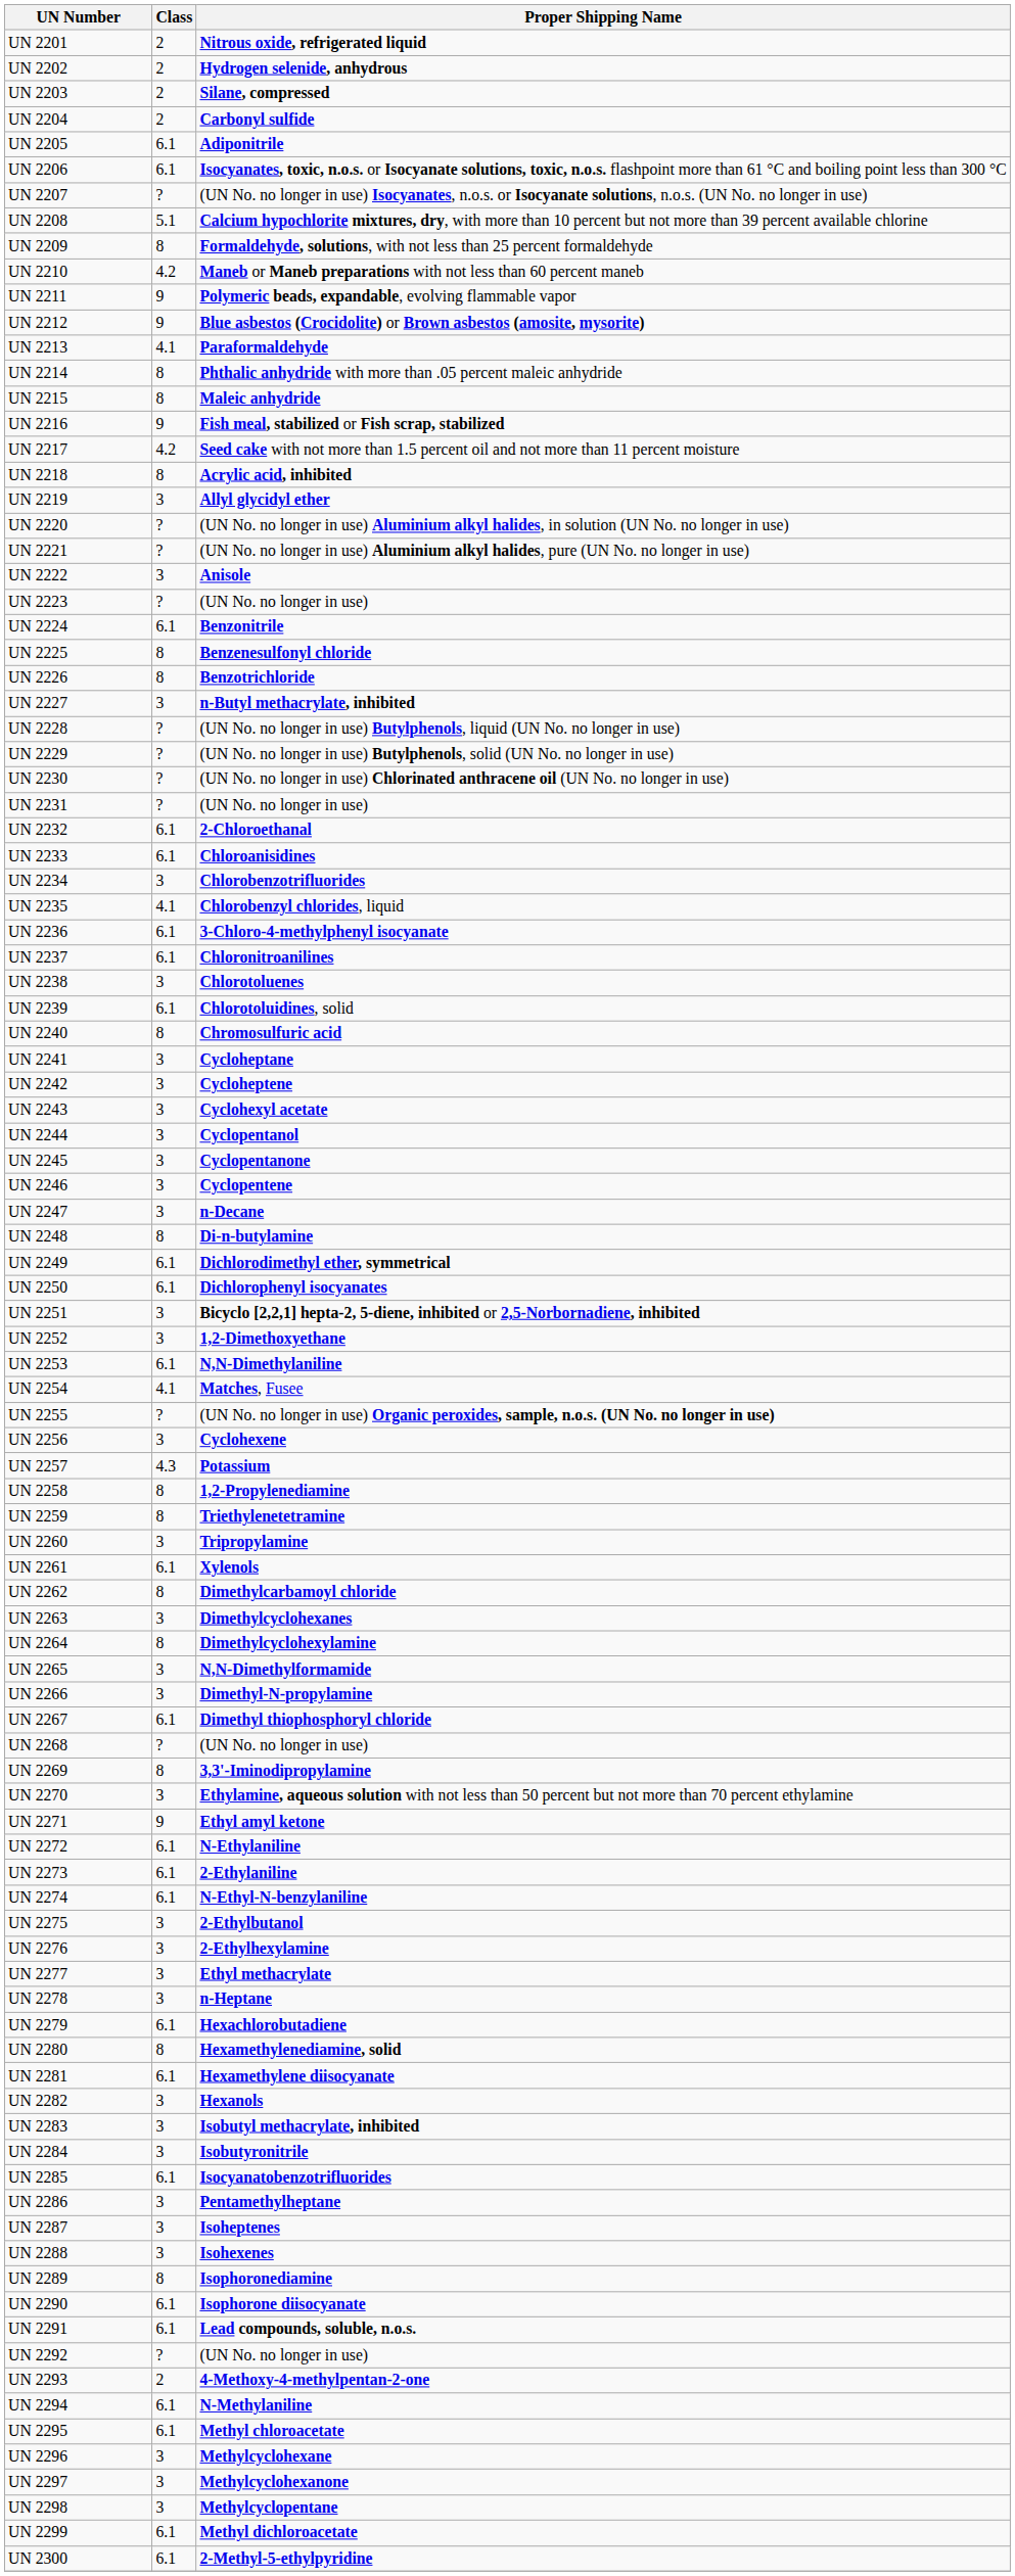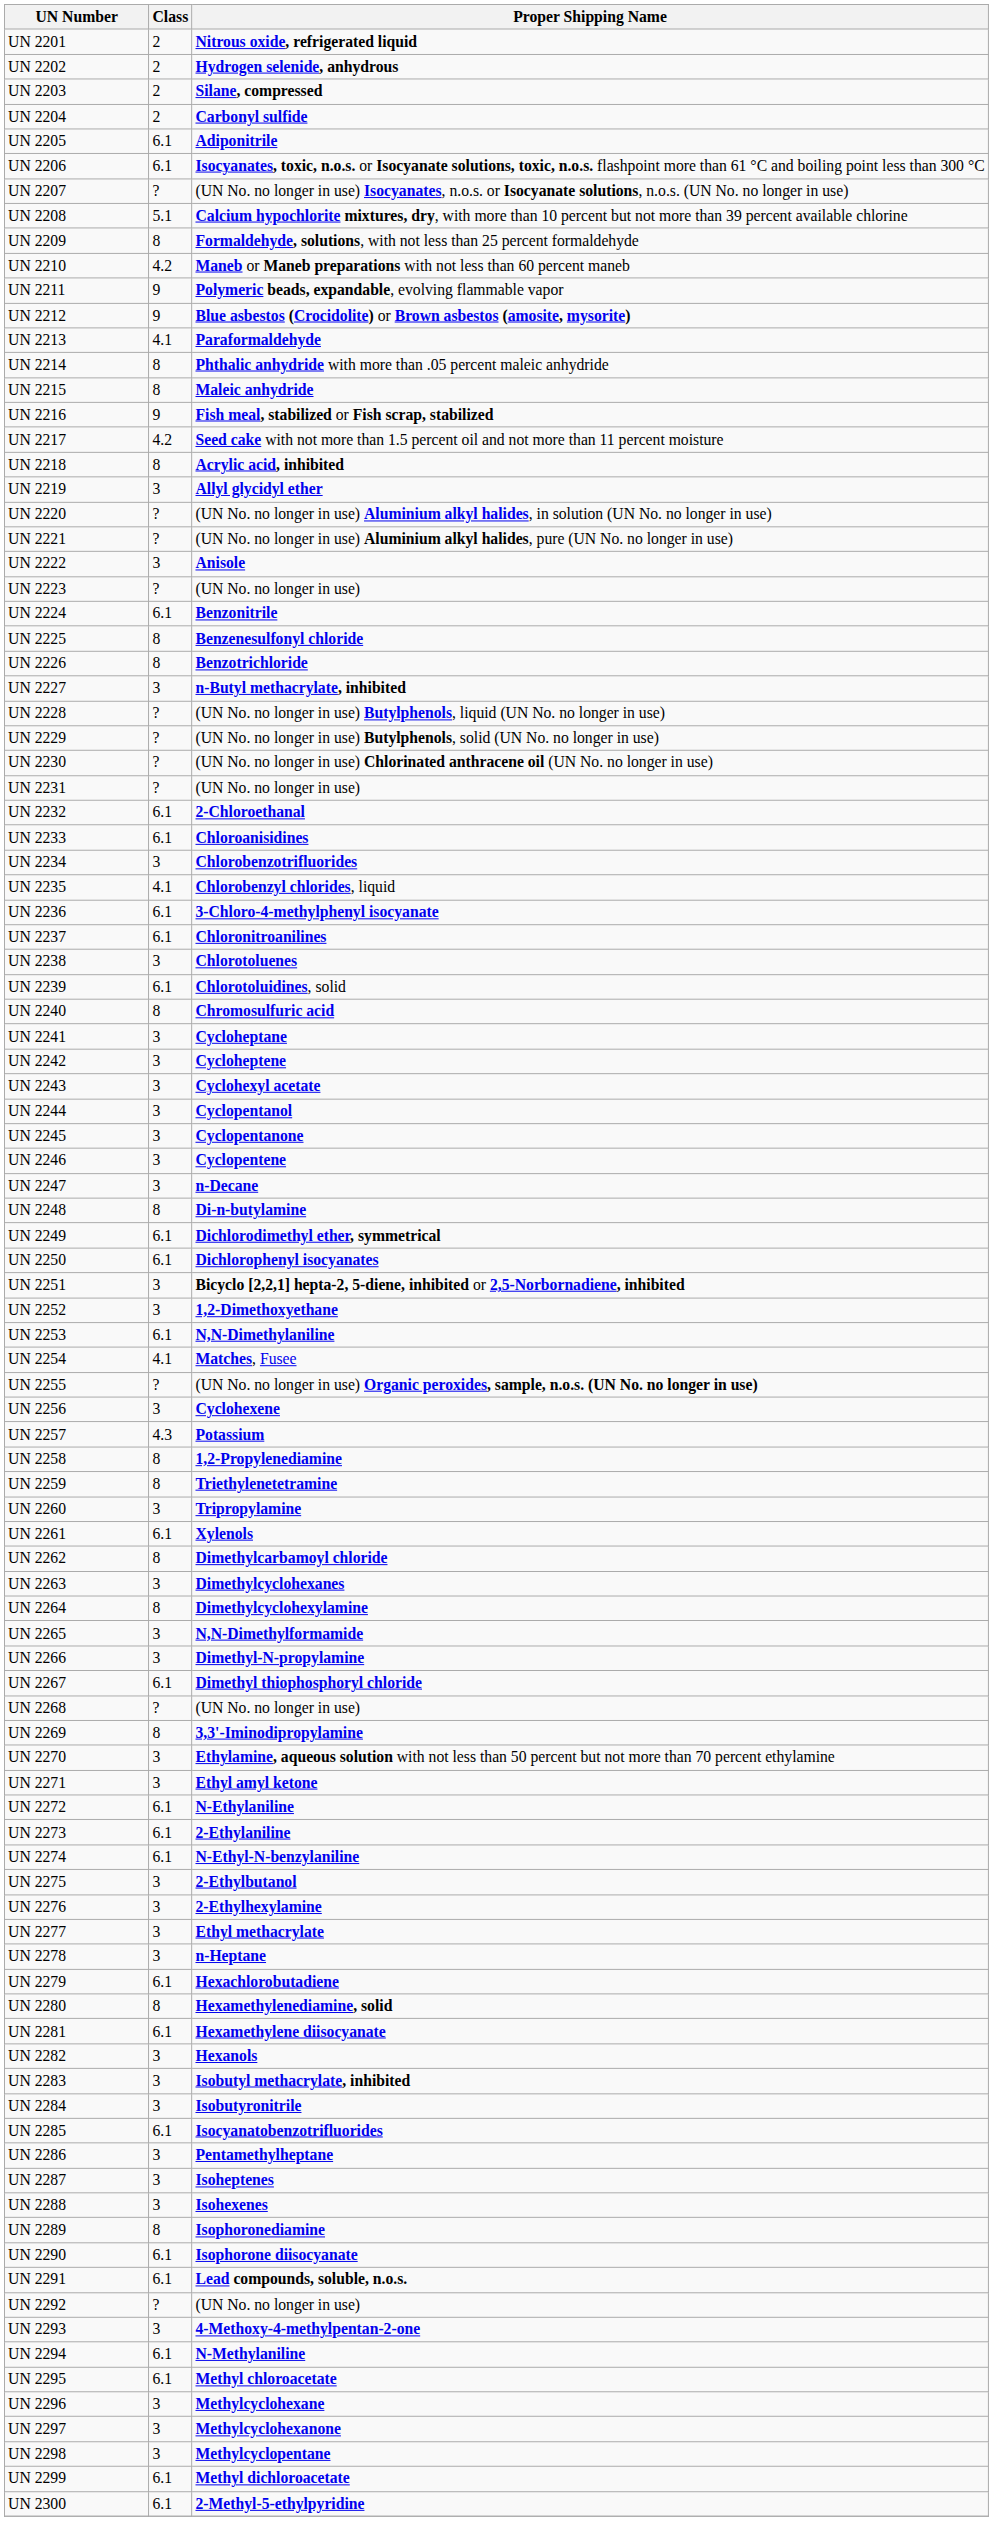UN 2271 | Class: 9 -> 3
UN 2293 | Class: 2 -> 3
